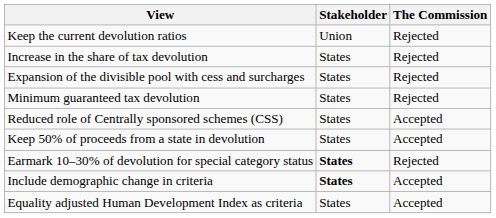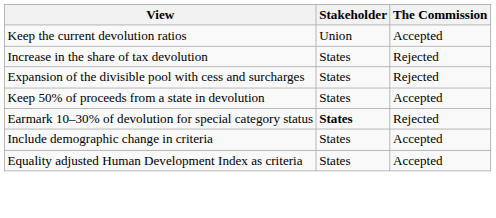Keep the current devolution ratios | The Commission: Rejected -> Accepted
- row: Minimum guaranteed tax devolution | States | Rejected
- row: Reduced role of Centrally sponsored schemes (CSS) | States | Accepted
Include demographic change in criteria | Stakeholder: bold -> normal
